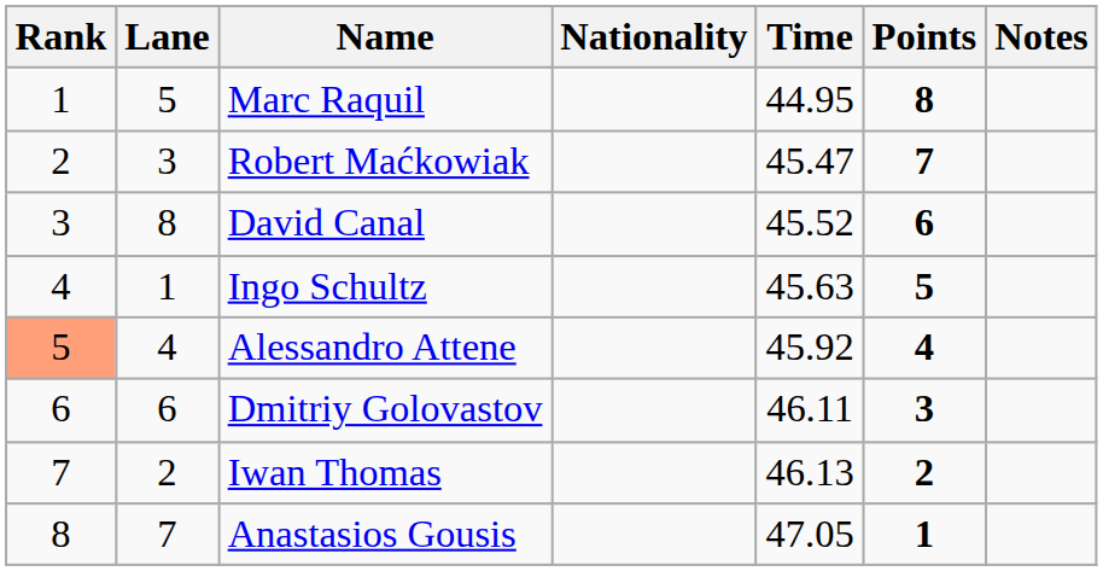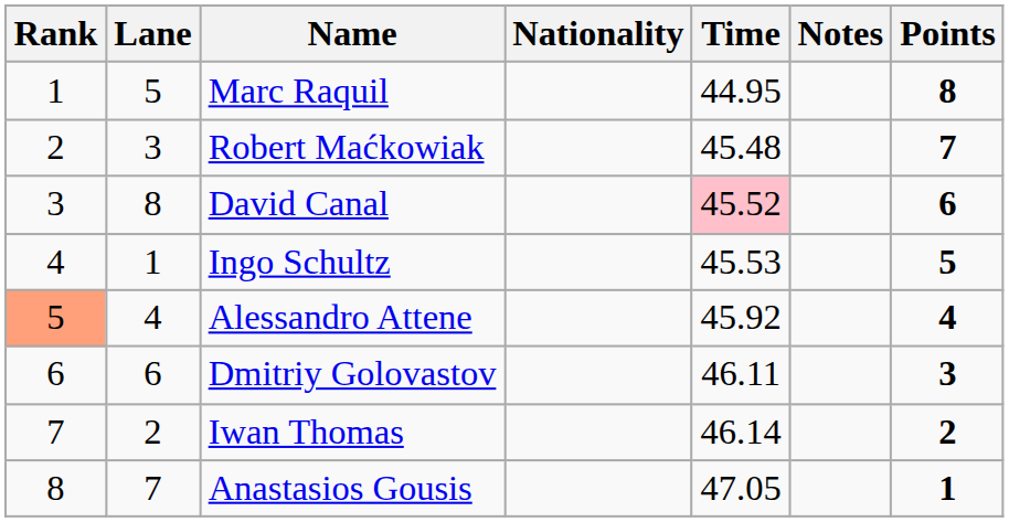columns swapped: Notes <-> Points
Robert Maćkowiak | Time: 45.47 -> 45.48
David Canal | Time: no background -> pink background
Ingo Schultz | Time: 45.63 -> 45.53
Iwan Thomas | Time: 46.13 -> 46.14
